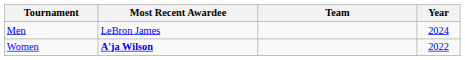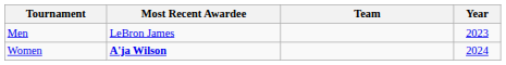Men | Year: 2024 -> 2023
Women | Year: 2022 -> 2024
